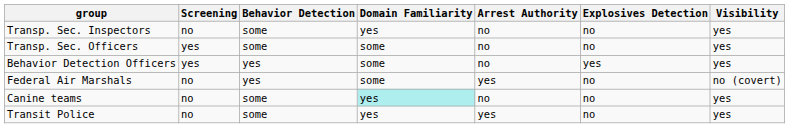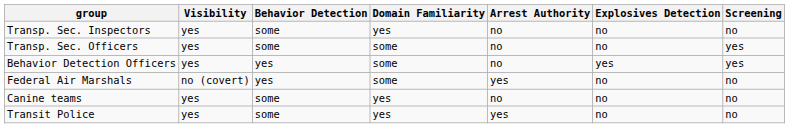columns swapped: Visibility <-> Screening
Canine teams | Domain Familiarity: paleturquoise background -> no background
